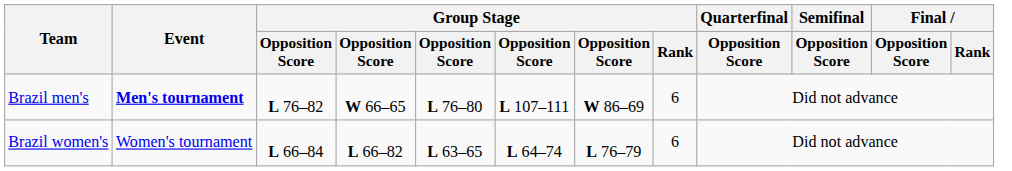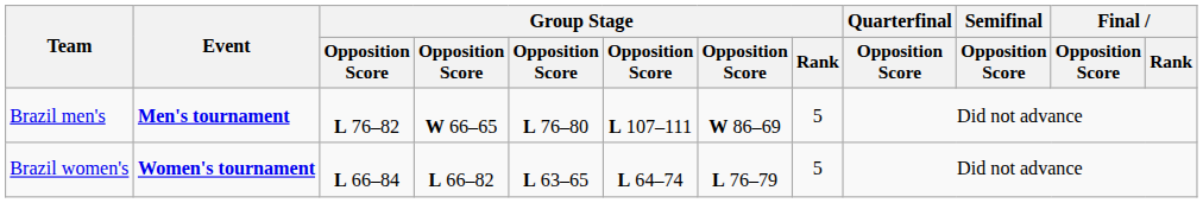Brazil men's | Group Stage / Rank: 6 -> 5
Brazil women's | Event: normal -> bold
Brazil women's | Group Stage / Rank: 6 -> 5
